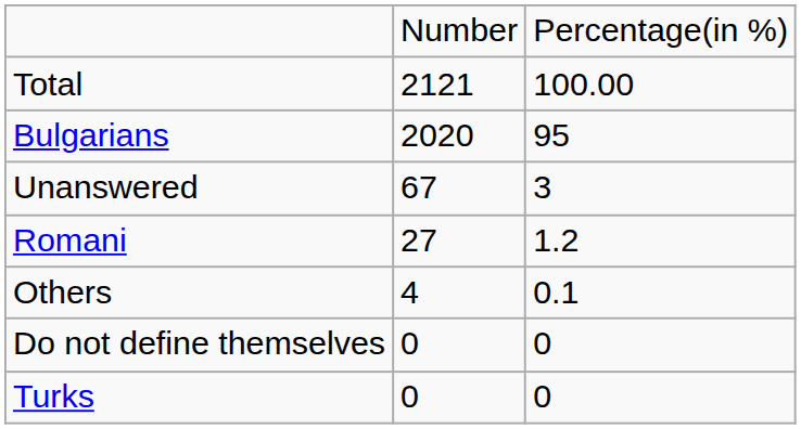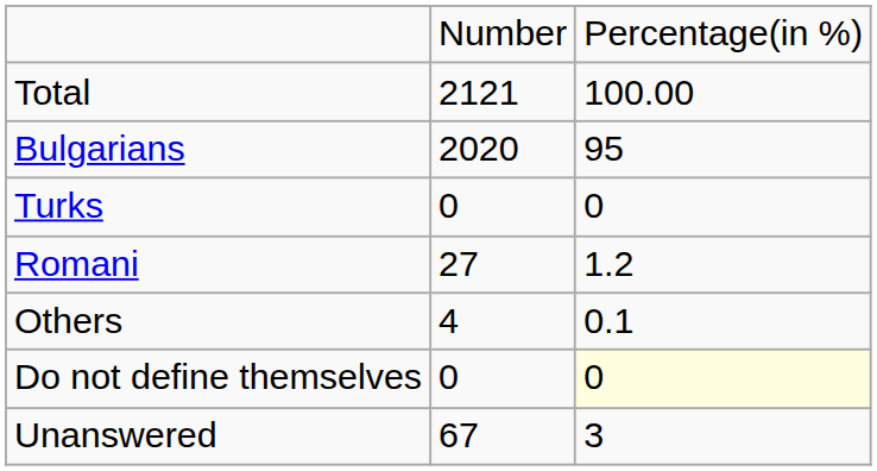rows swapped: Turks <-> Unanswered
Do not define themselves | column 3: no background -> lightyellow background
